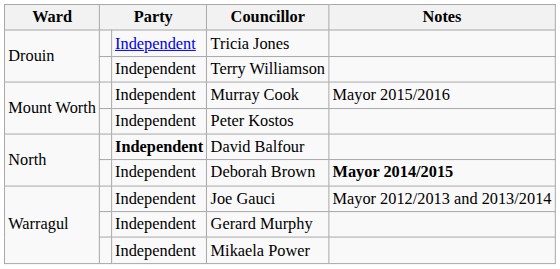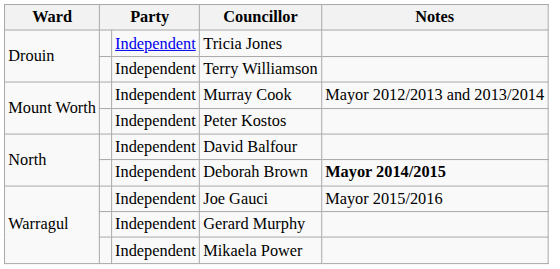Murray Cook | Notes: Mayor 2015/2016 -> Mayor 2012/2013 and 2013/2014
David Balfour | column 3: bold -> normal
Joe Gauci | Notes: Mayor 2012/2013 and 2013/2014 -> Mayor 2015/2016
